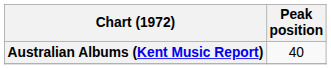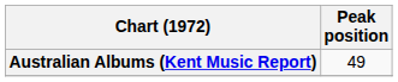Australian Albums (Kent Music Report) | Peak position: 40 -> 49
